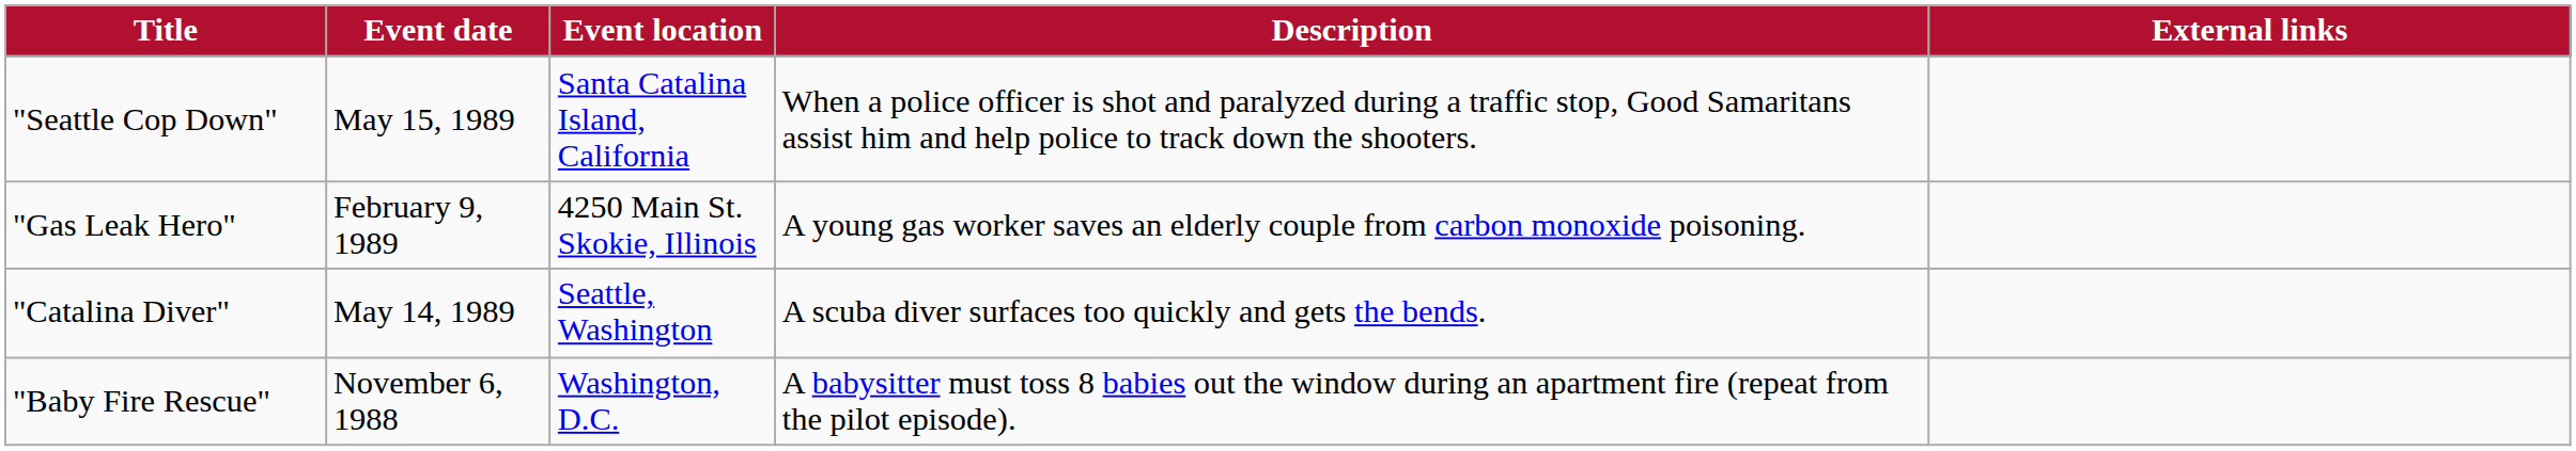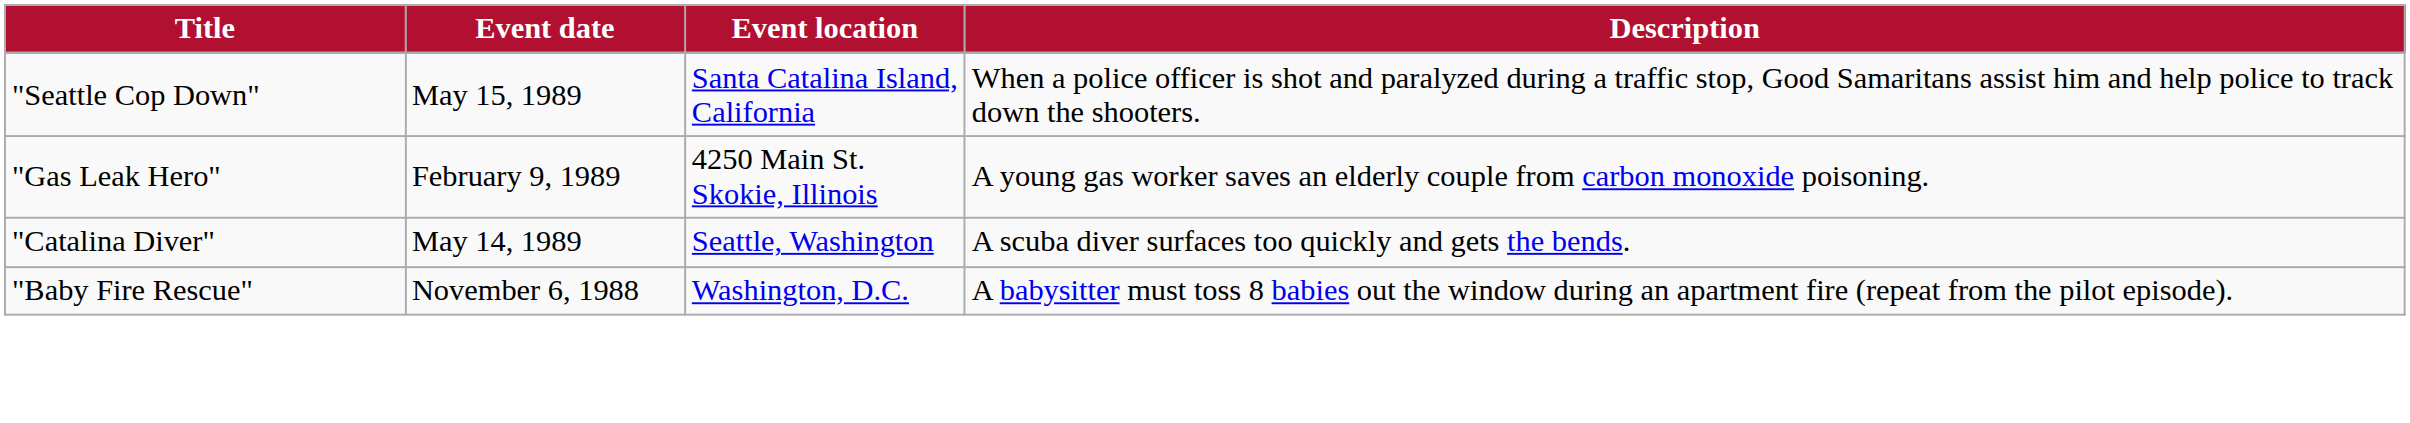- column: External links
